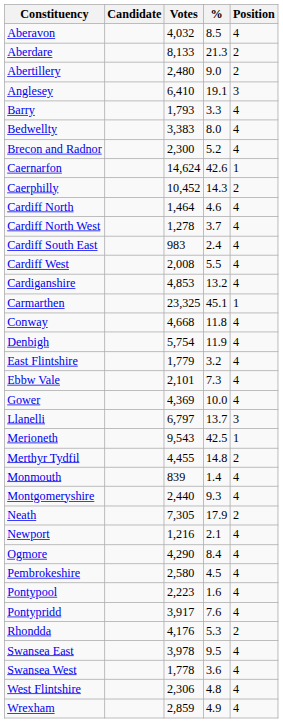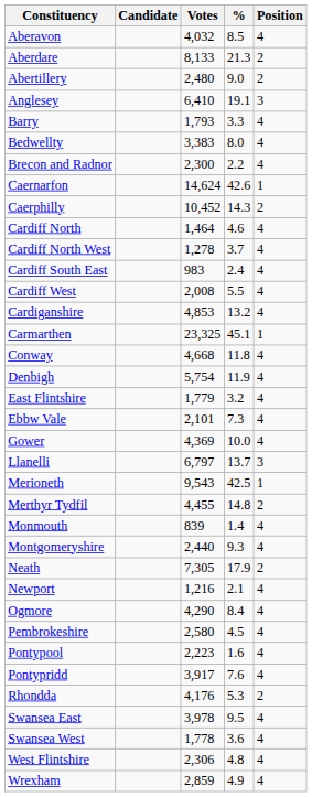Brecon and Radnor | %: 5.2 -> 2.2
